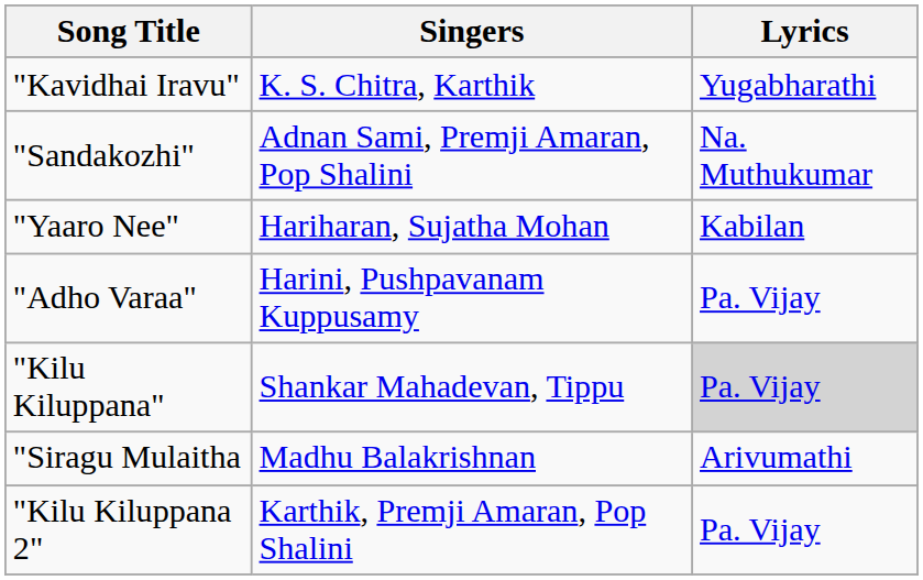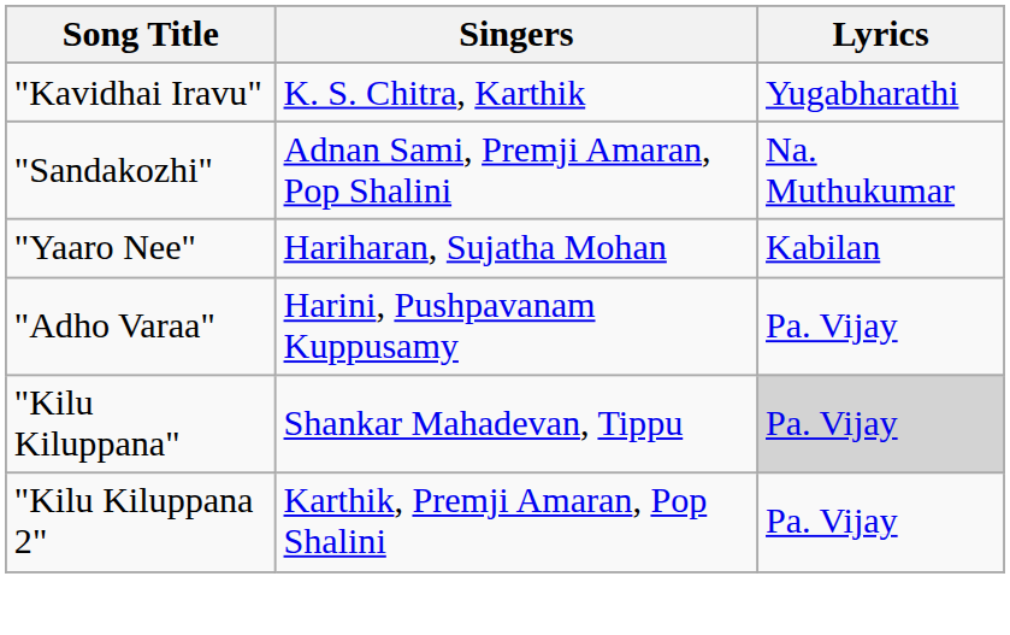- row: "Siragu Mulaitha | Madhu Balakrishnan | Arivumathi
